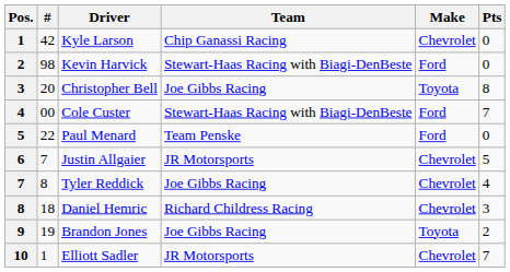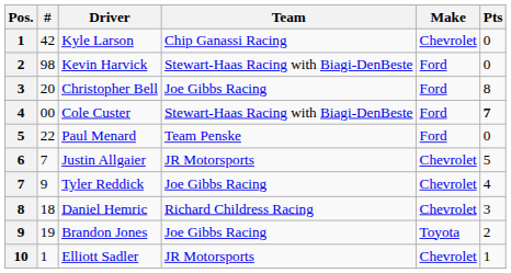Christopher Bell | Make: Toyota -> Ford
Cole Custer | Pts: normal -> bold
Tyler Reddick | #: 8 -> 9
Elliott Sadler | Pts: 7 -> 1
